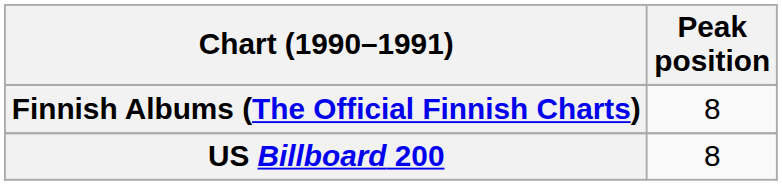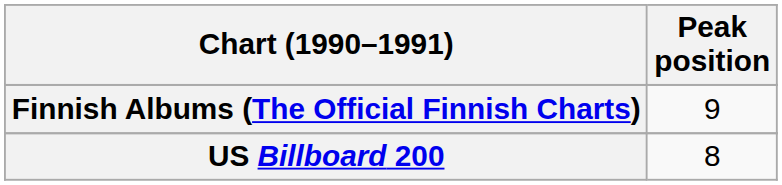Finnish Albums (The Official Finnish Charts) | Peak position: 8 -> 9
